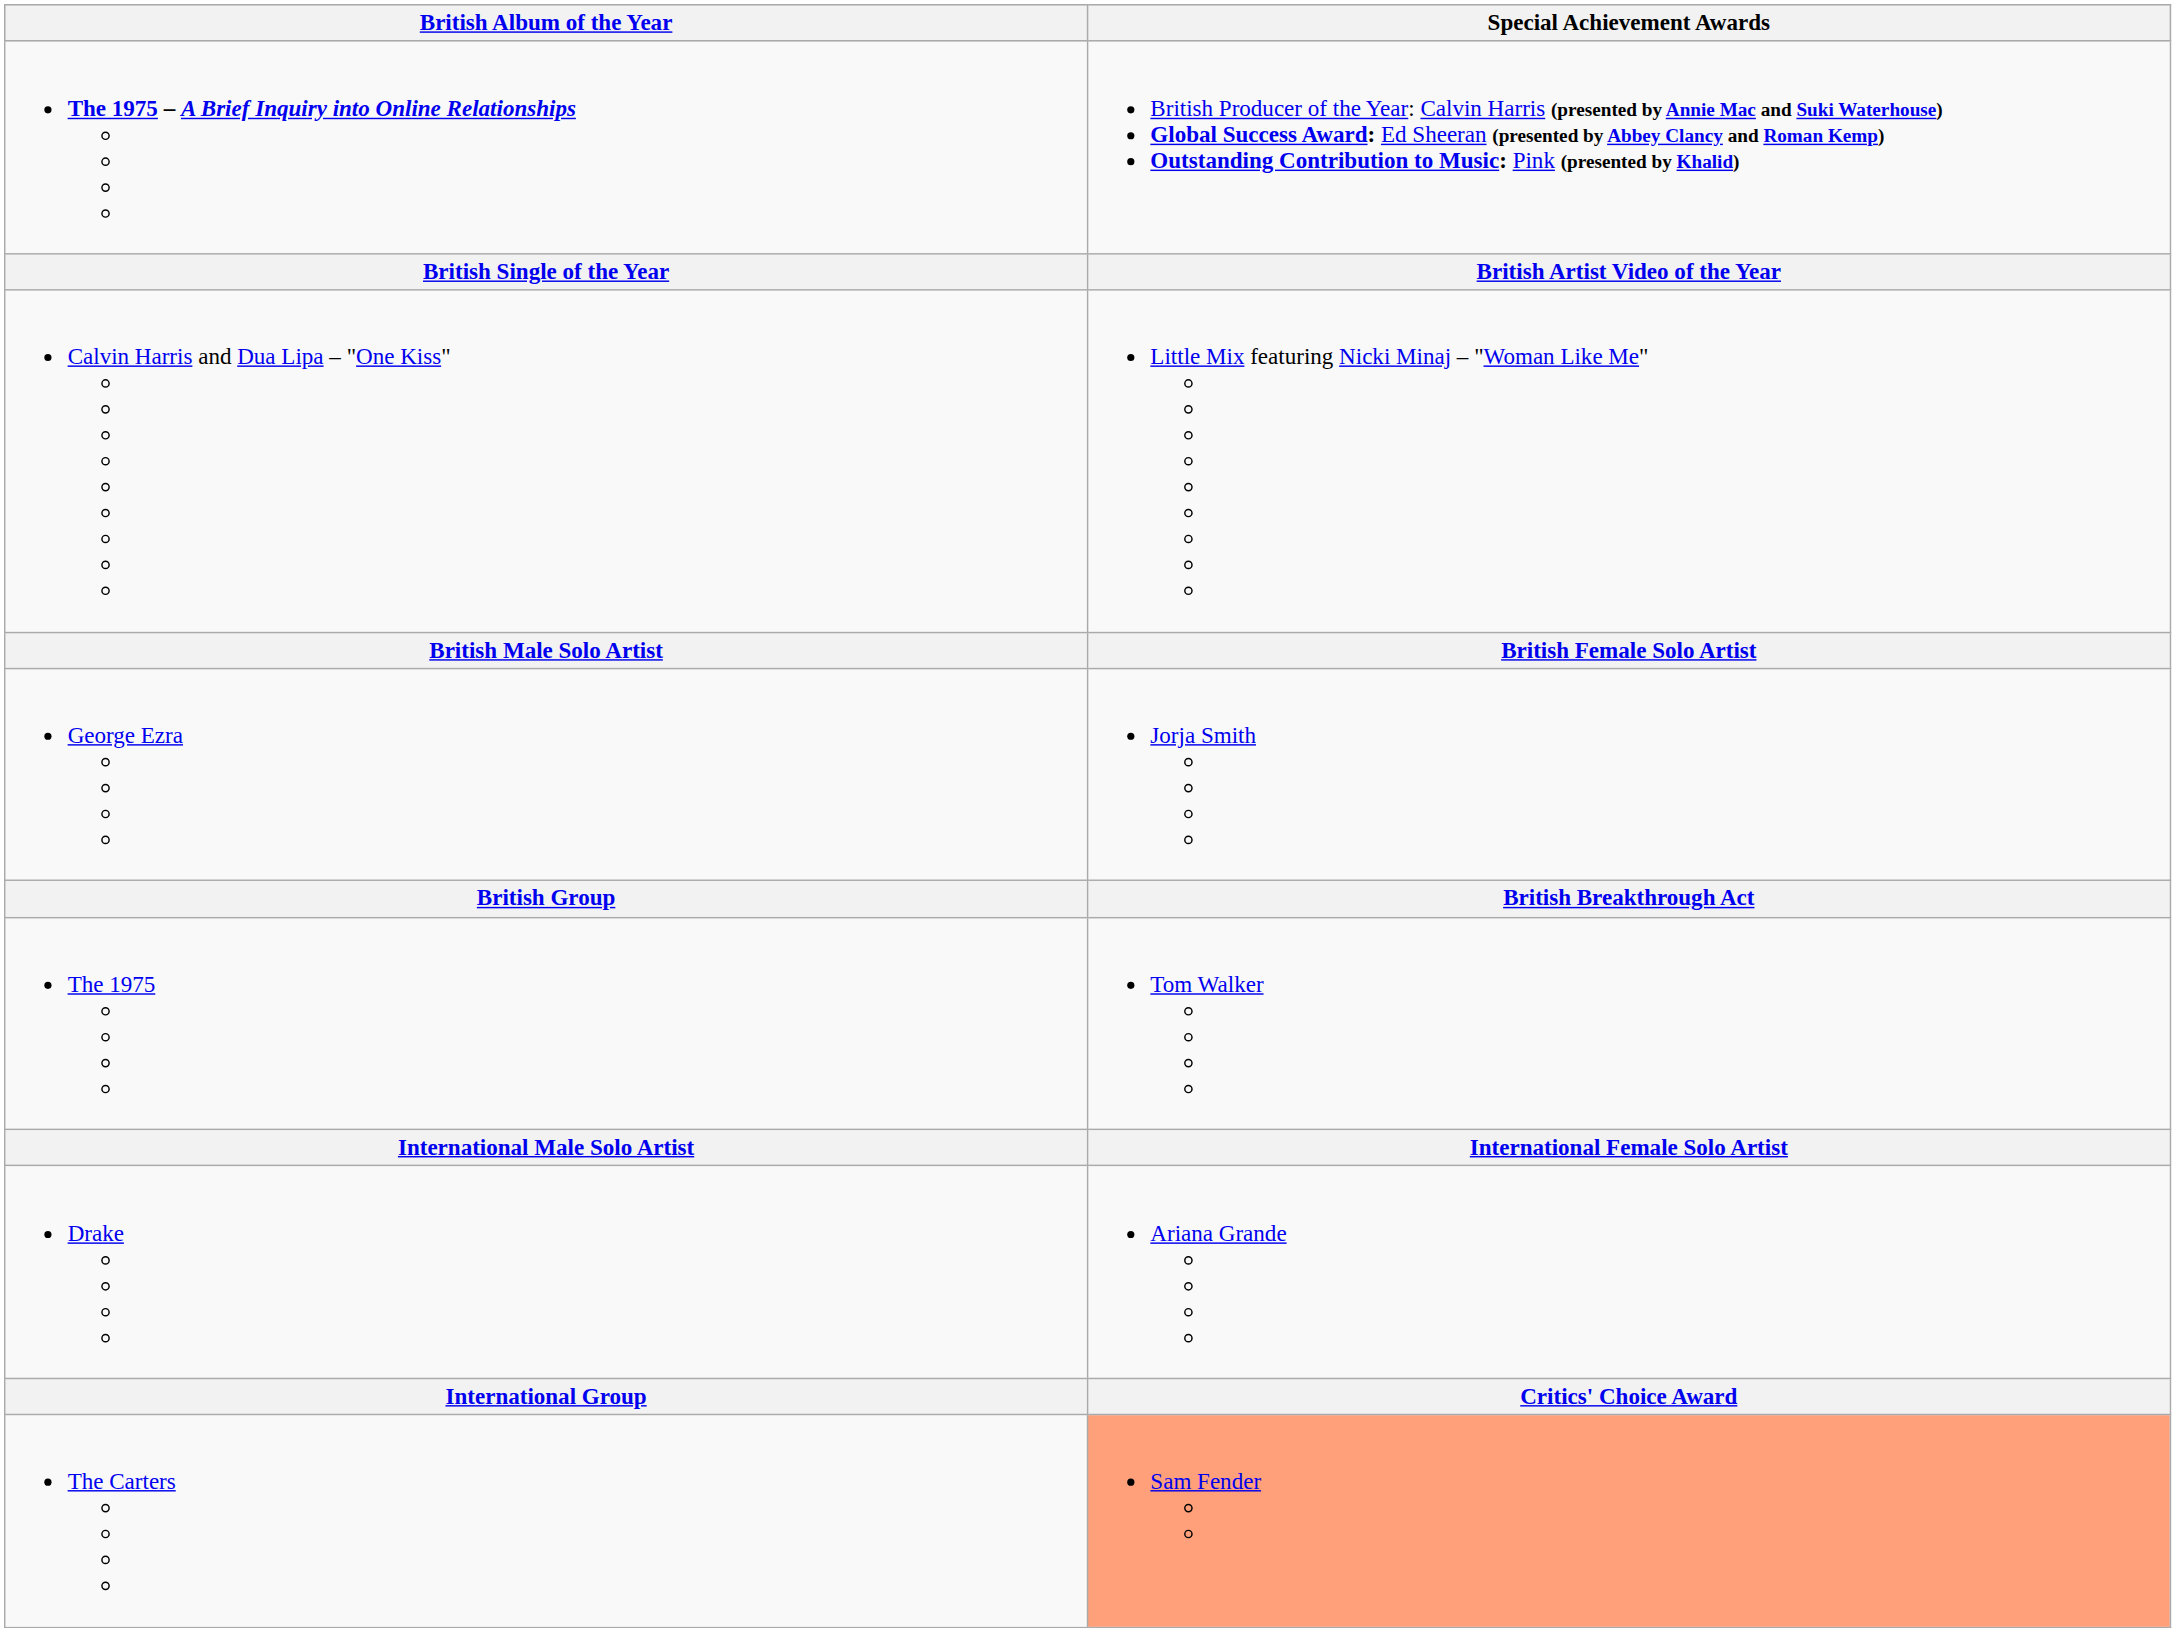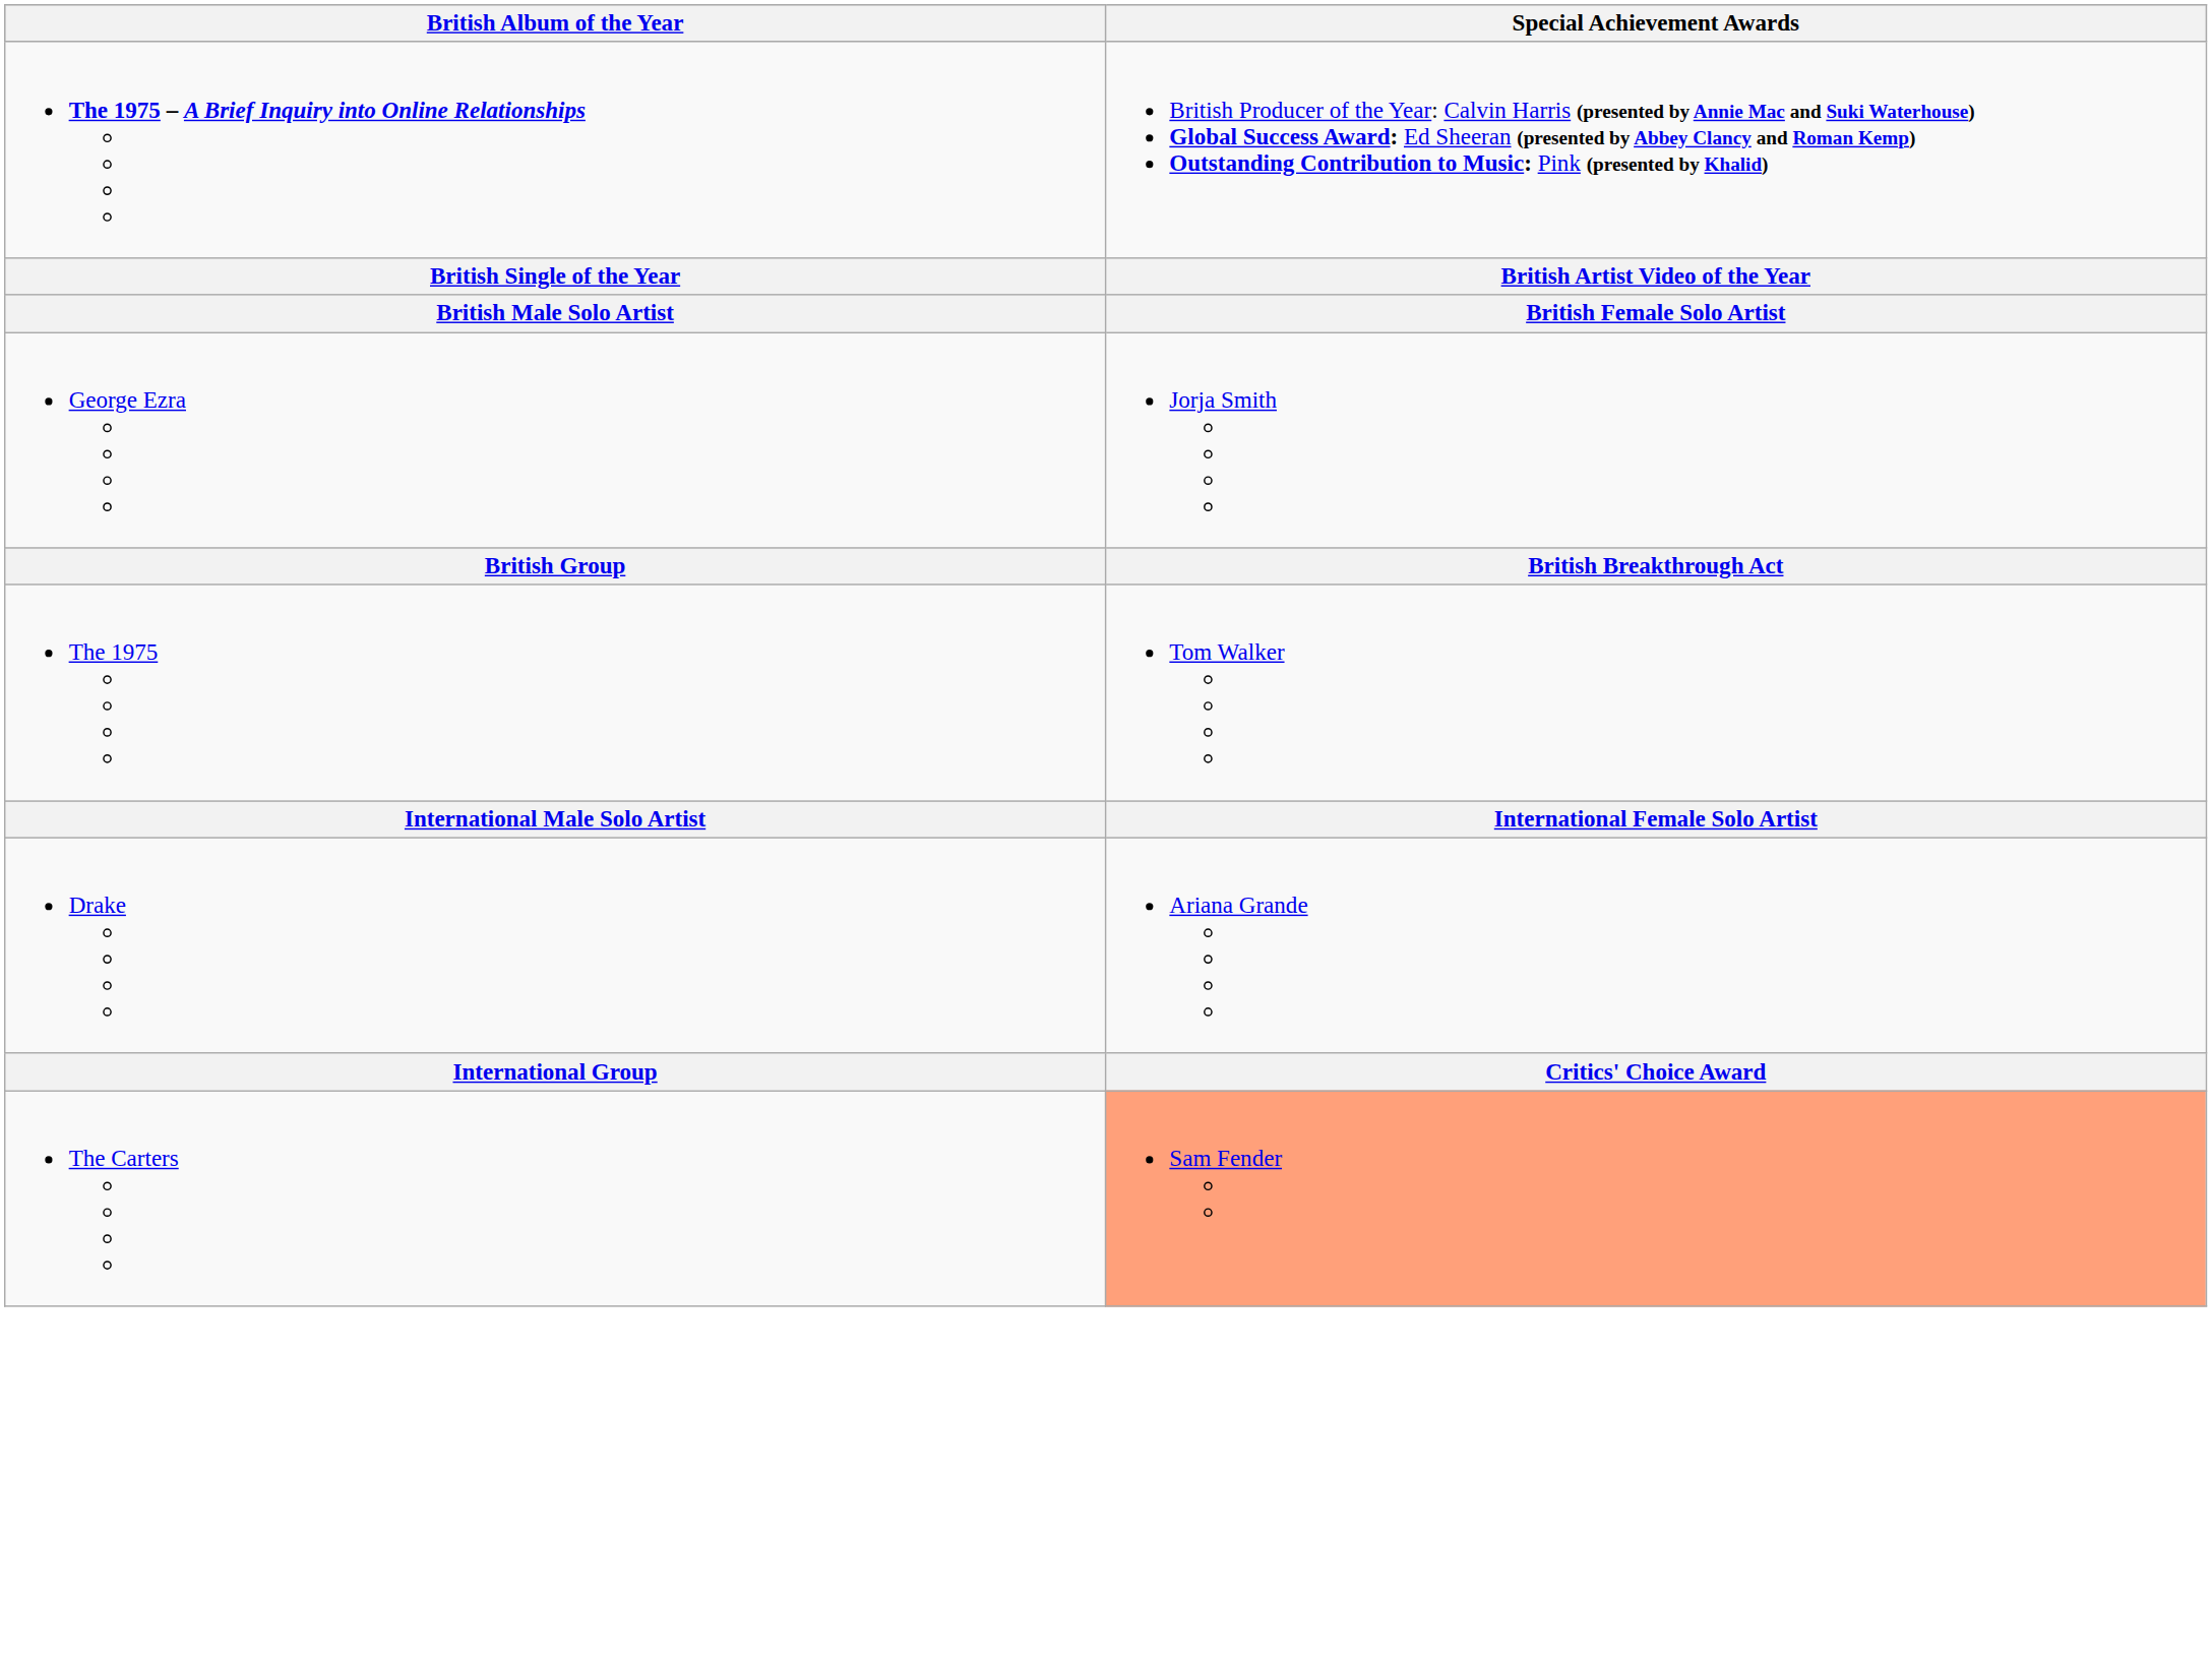- row: Calvin Harris and Dua Lipa – "One Kiss" | Little Mix featuring Nicki Minaj – "Woman Like Me"
